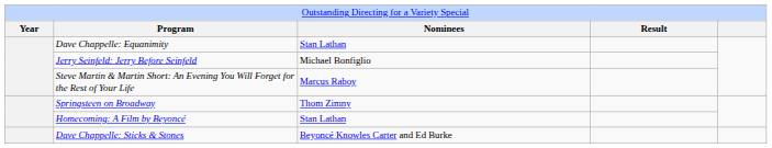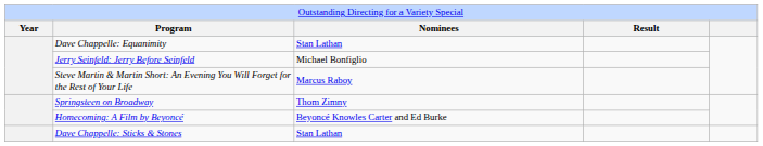Homecoming: A Film by Beyoncé | column 3: Stan Lathan -> Beyoncé Knowles Carter and Ed Burke
Dave Chappelle: Sticks & Stones | column 3: Beyoncé Knowles Carter and Ed Burke -> Stan Lathan
